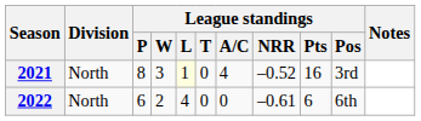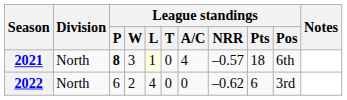2021 | League standings / P: normal -> bold
2021 | League standings / NRR: –0.52 -> –0.57
2021 | League standings / Pts: 16 -> 18
2021 | League standings / Pos: 3rd -> 6th
2022 | League standings / NRR: –0.61 -> –0.62
2022 | League standings / Pos: 6th -> 3rd
